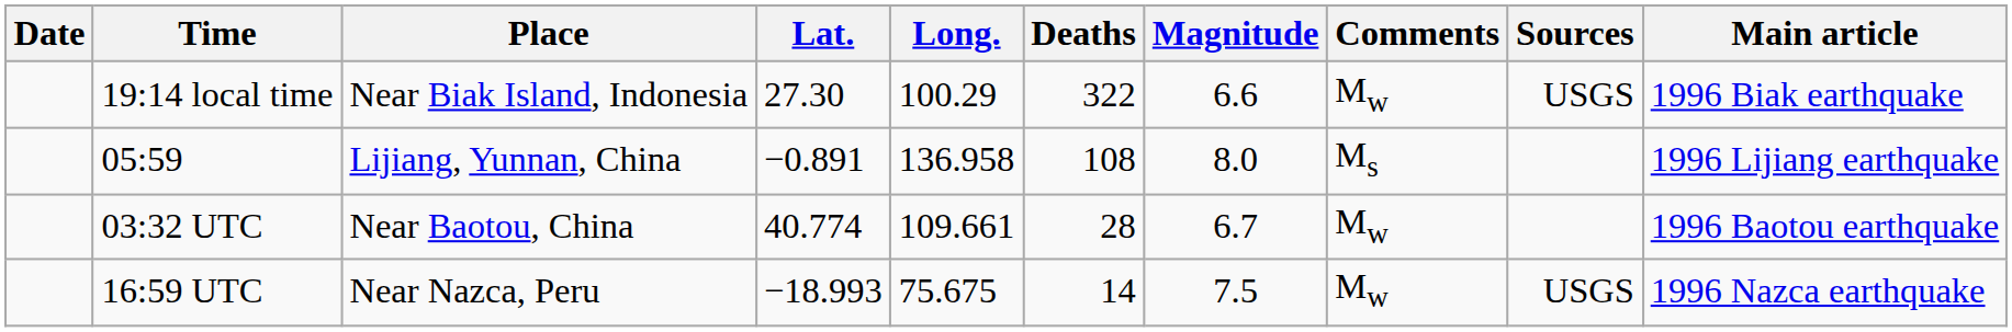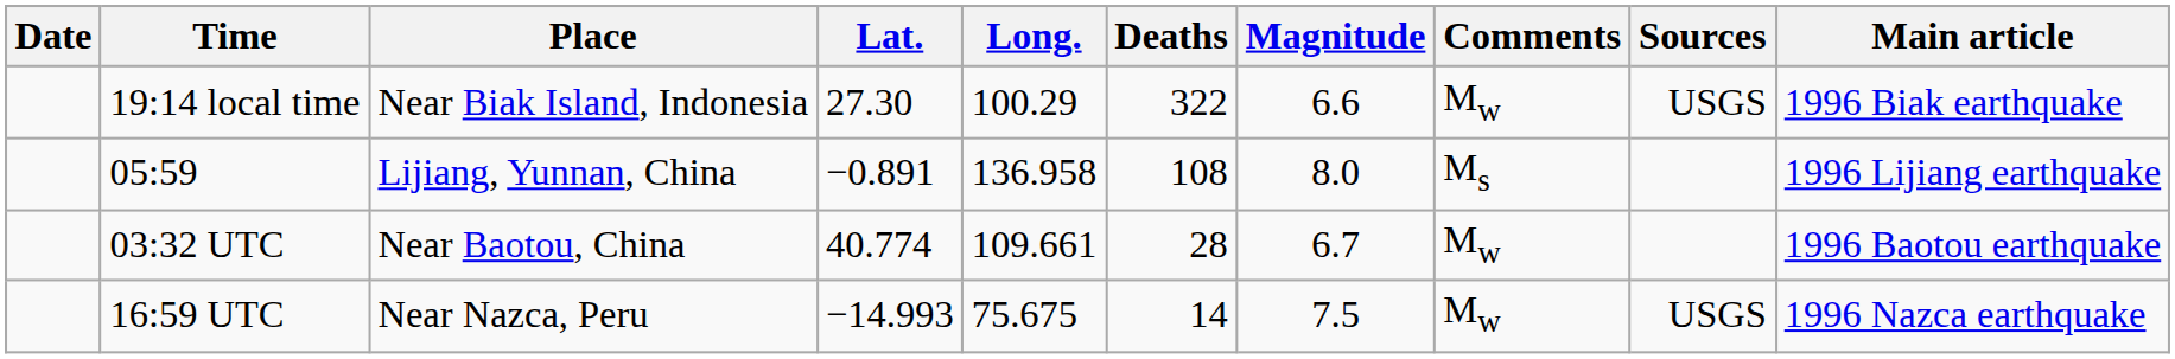16:59 UTC | Lat.: −18.993 -> −14.993
